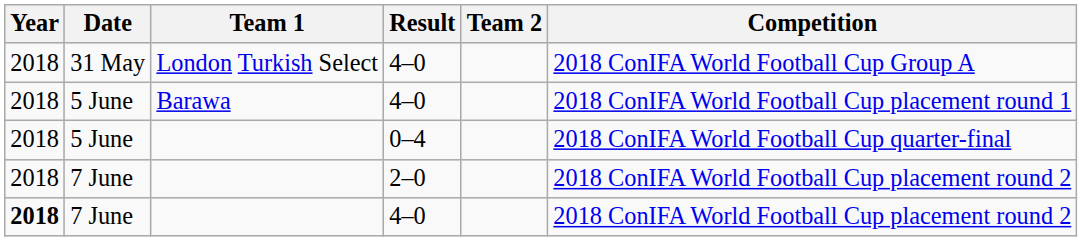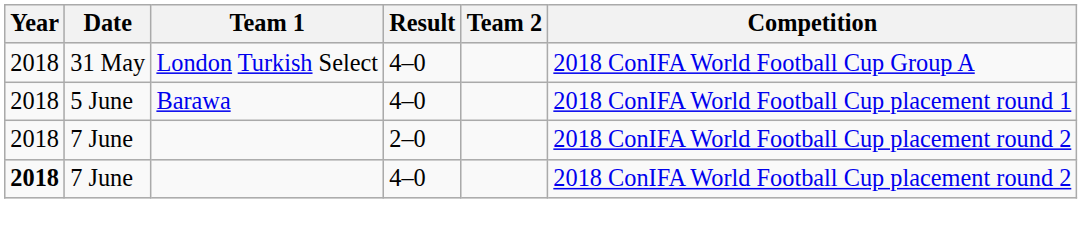- row: 2018 | 5 June | 0–4 | 2018 ConIFA World Football Cup quarter-final
